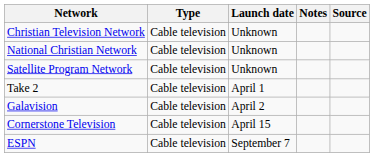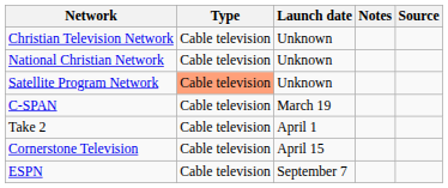Satellite Program Network | Type: no background -> lightsalmon background
+ row: C-SPAN | Cable television | March 19
- row: Galavision | Cable television | April 2
